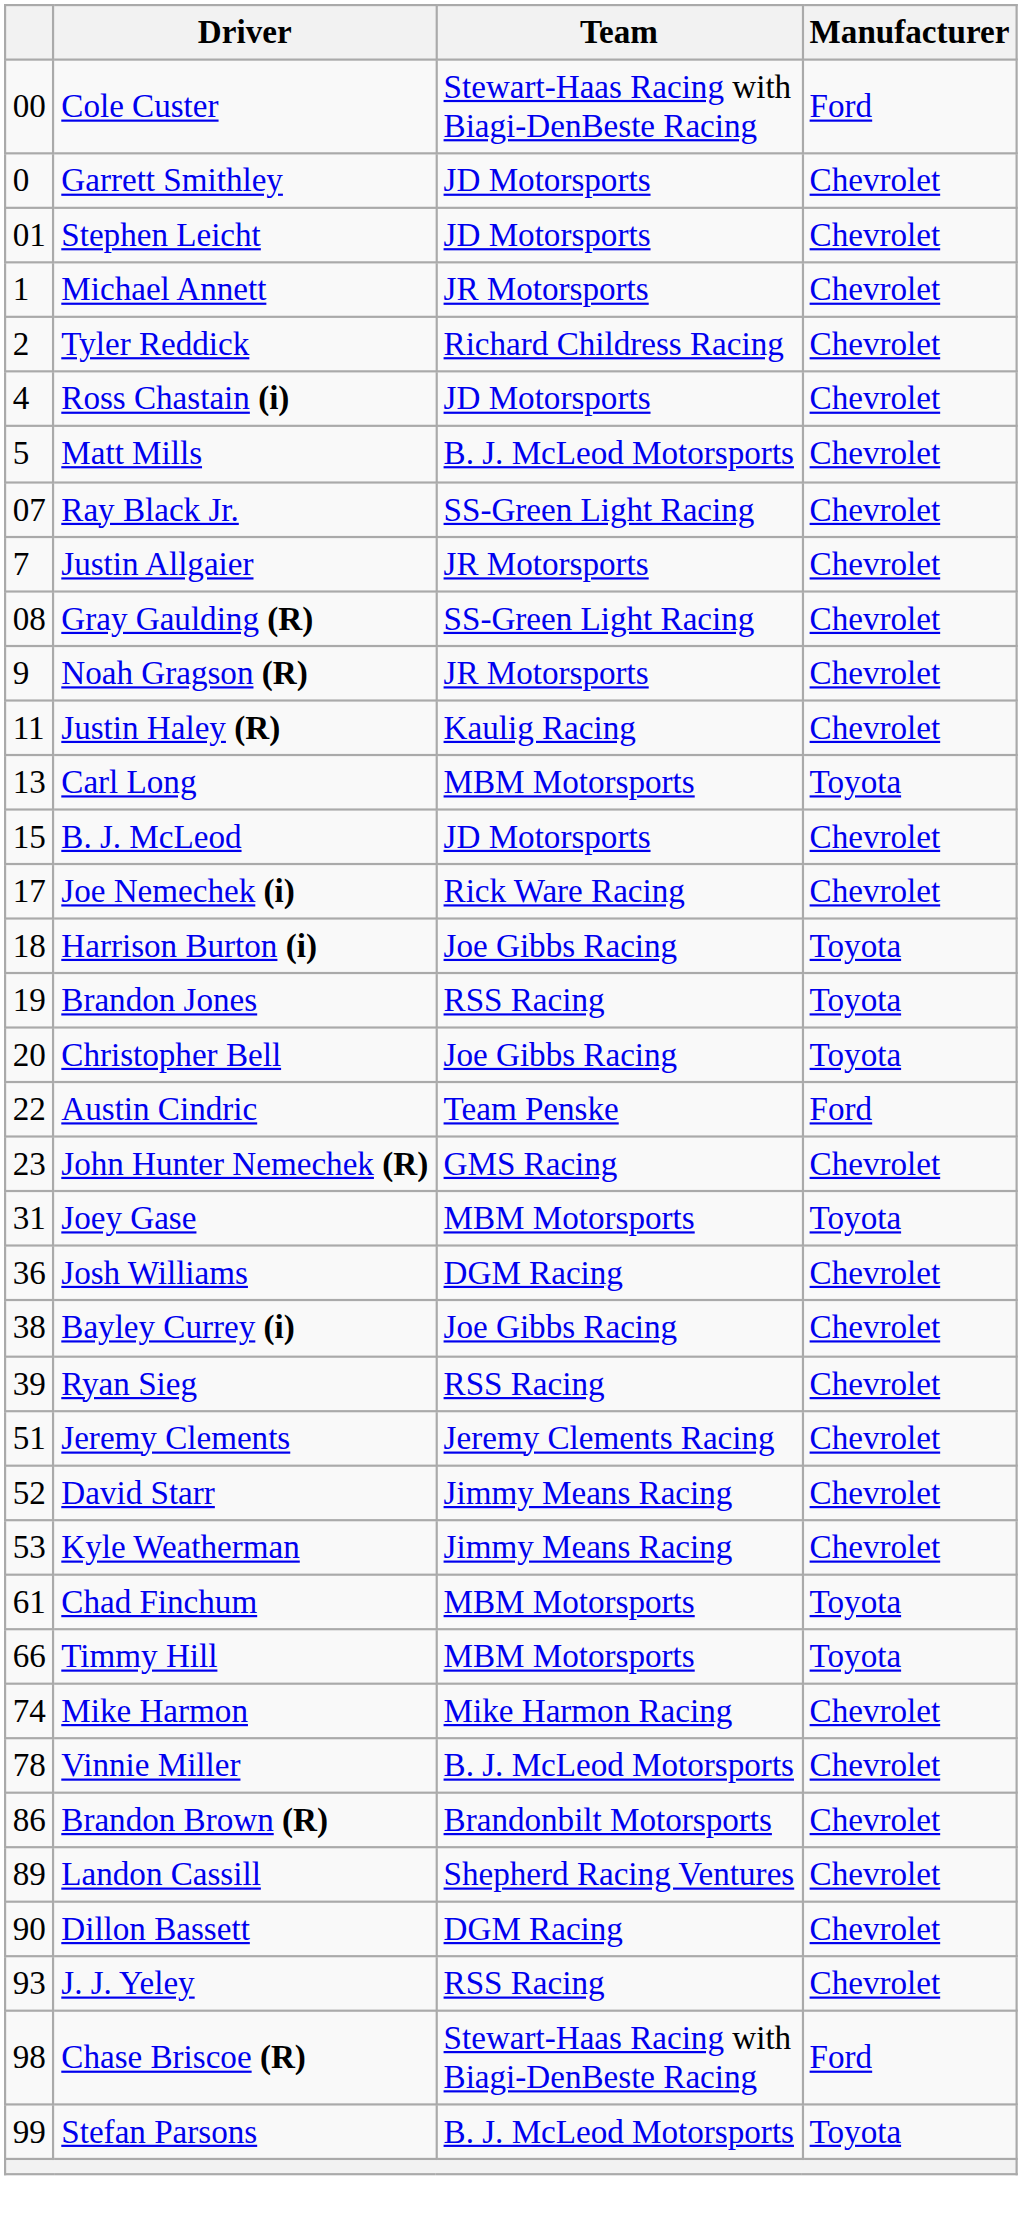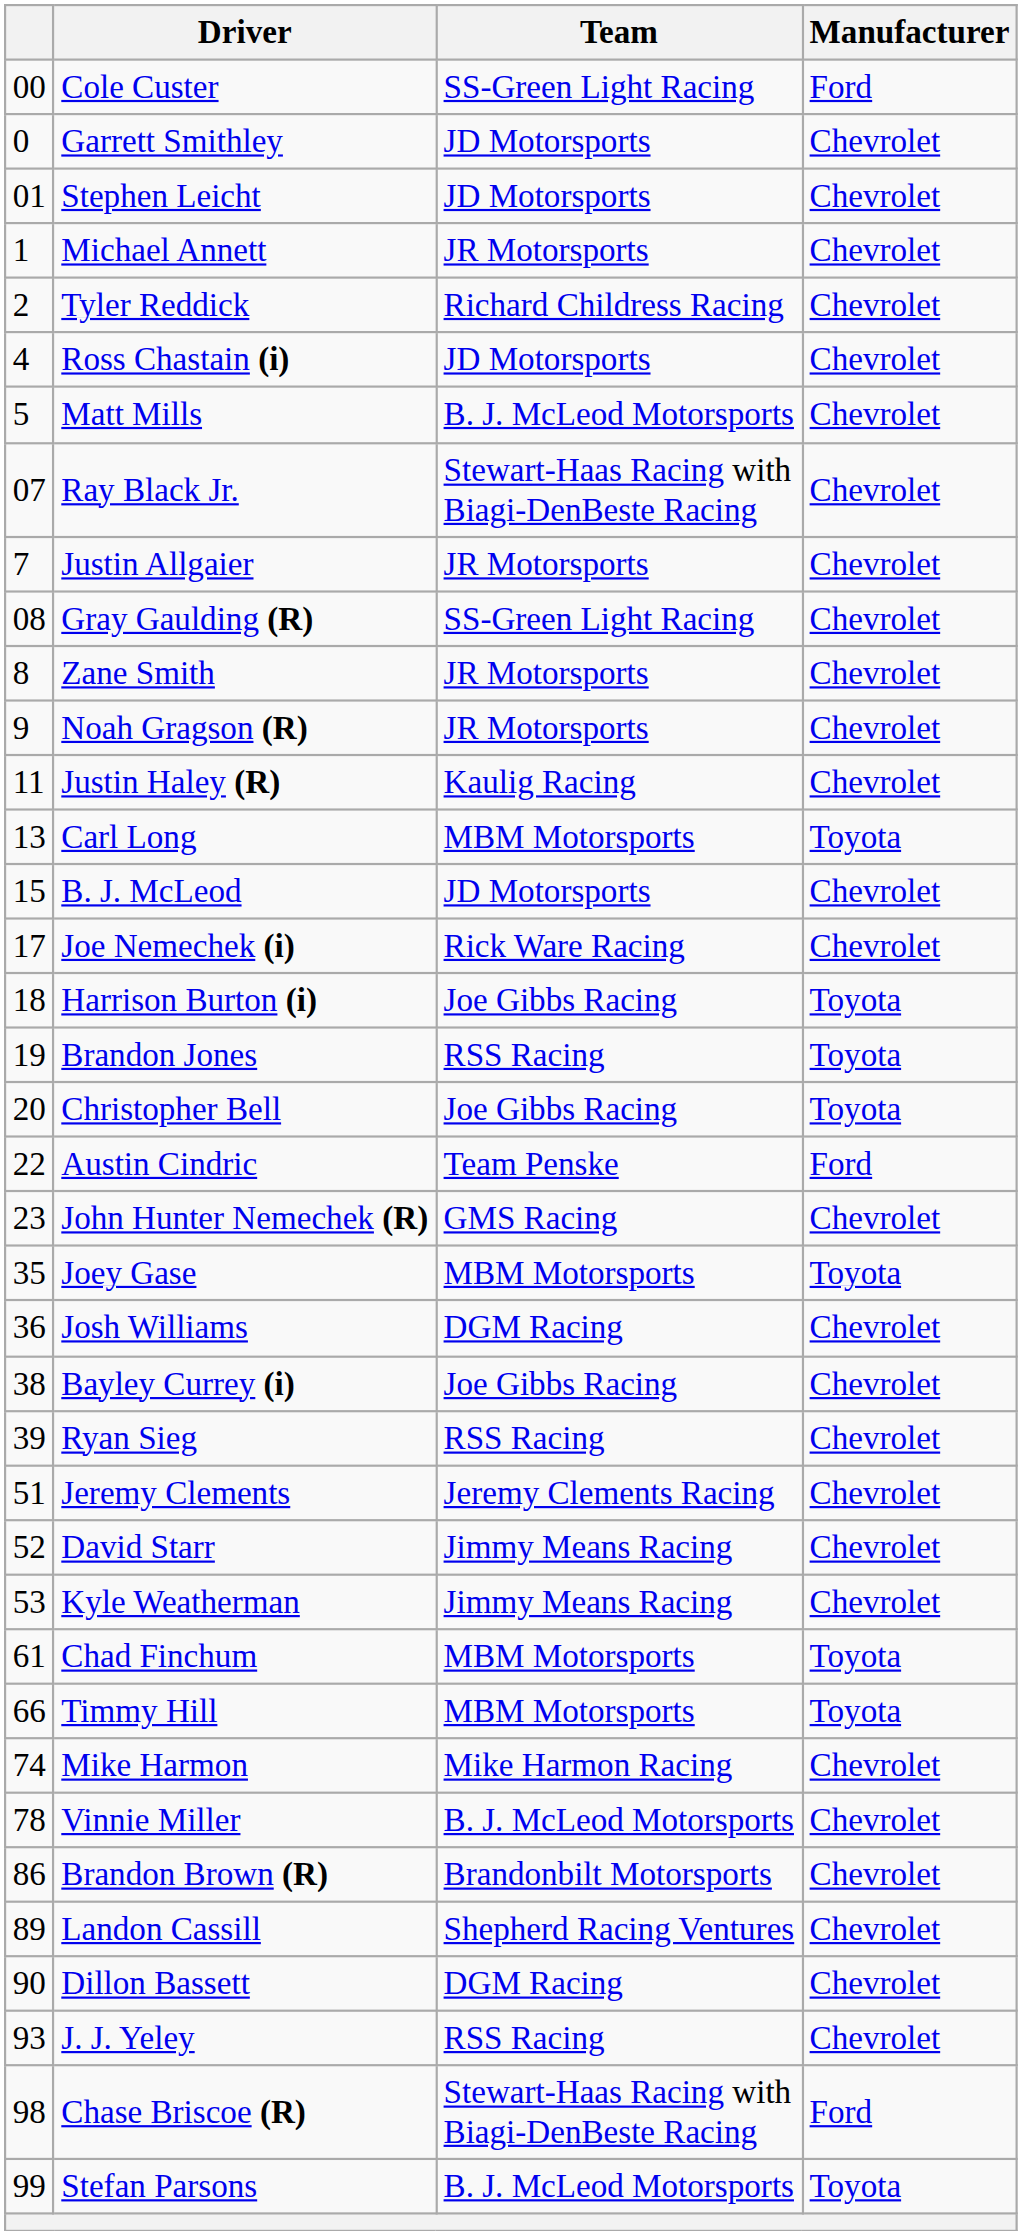Cole Custer | Team: Stewart-Haas Racing with Biagi-DenBeste Racing -> SS-Green Light Racing
Ray Black Jr. | Team: SS-Green Light Racing -> Stewart-Haas Racing with Biagi-DenBeste Racing
+ row: 8 | Zane Smith | JR Motorsports | Chevrolet
Joey Gase | column 1: 31 -> 35
